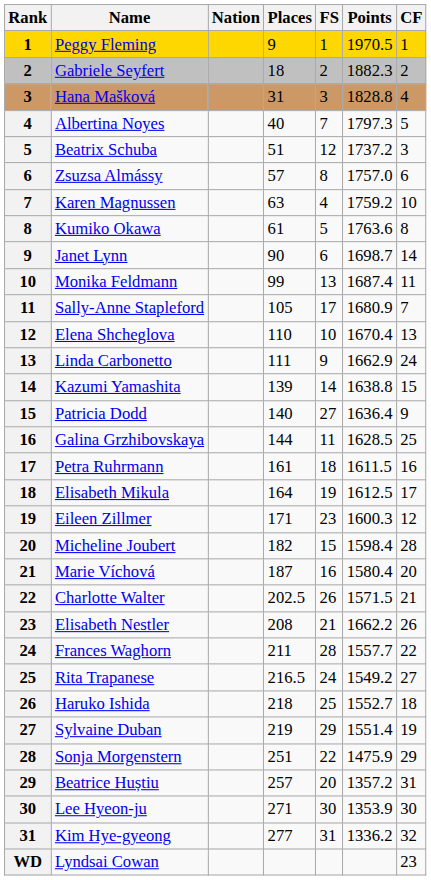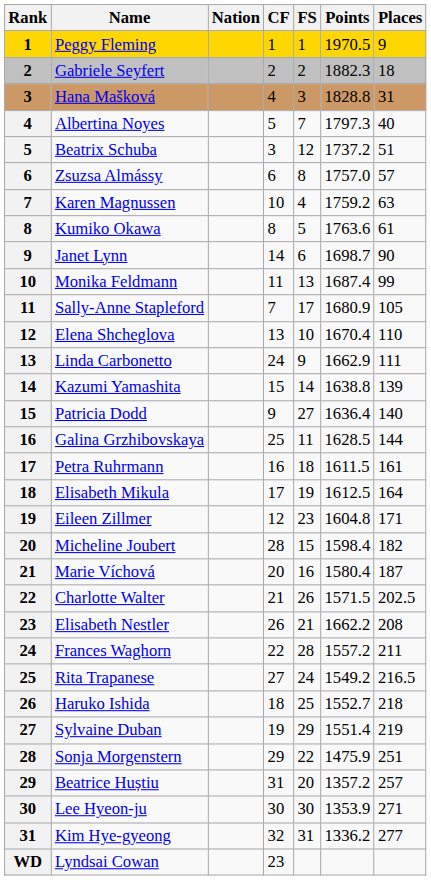columns swapped: CF <-> Places
Eileen Zillmer | Points: 1600.3 -> 1604.8
Frances Waghorn | Points: 1557.7 -> 1557.2
